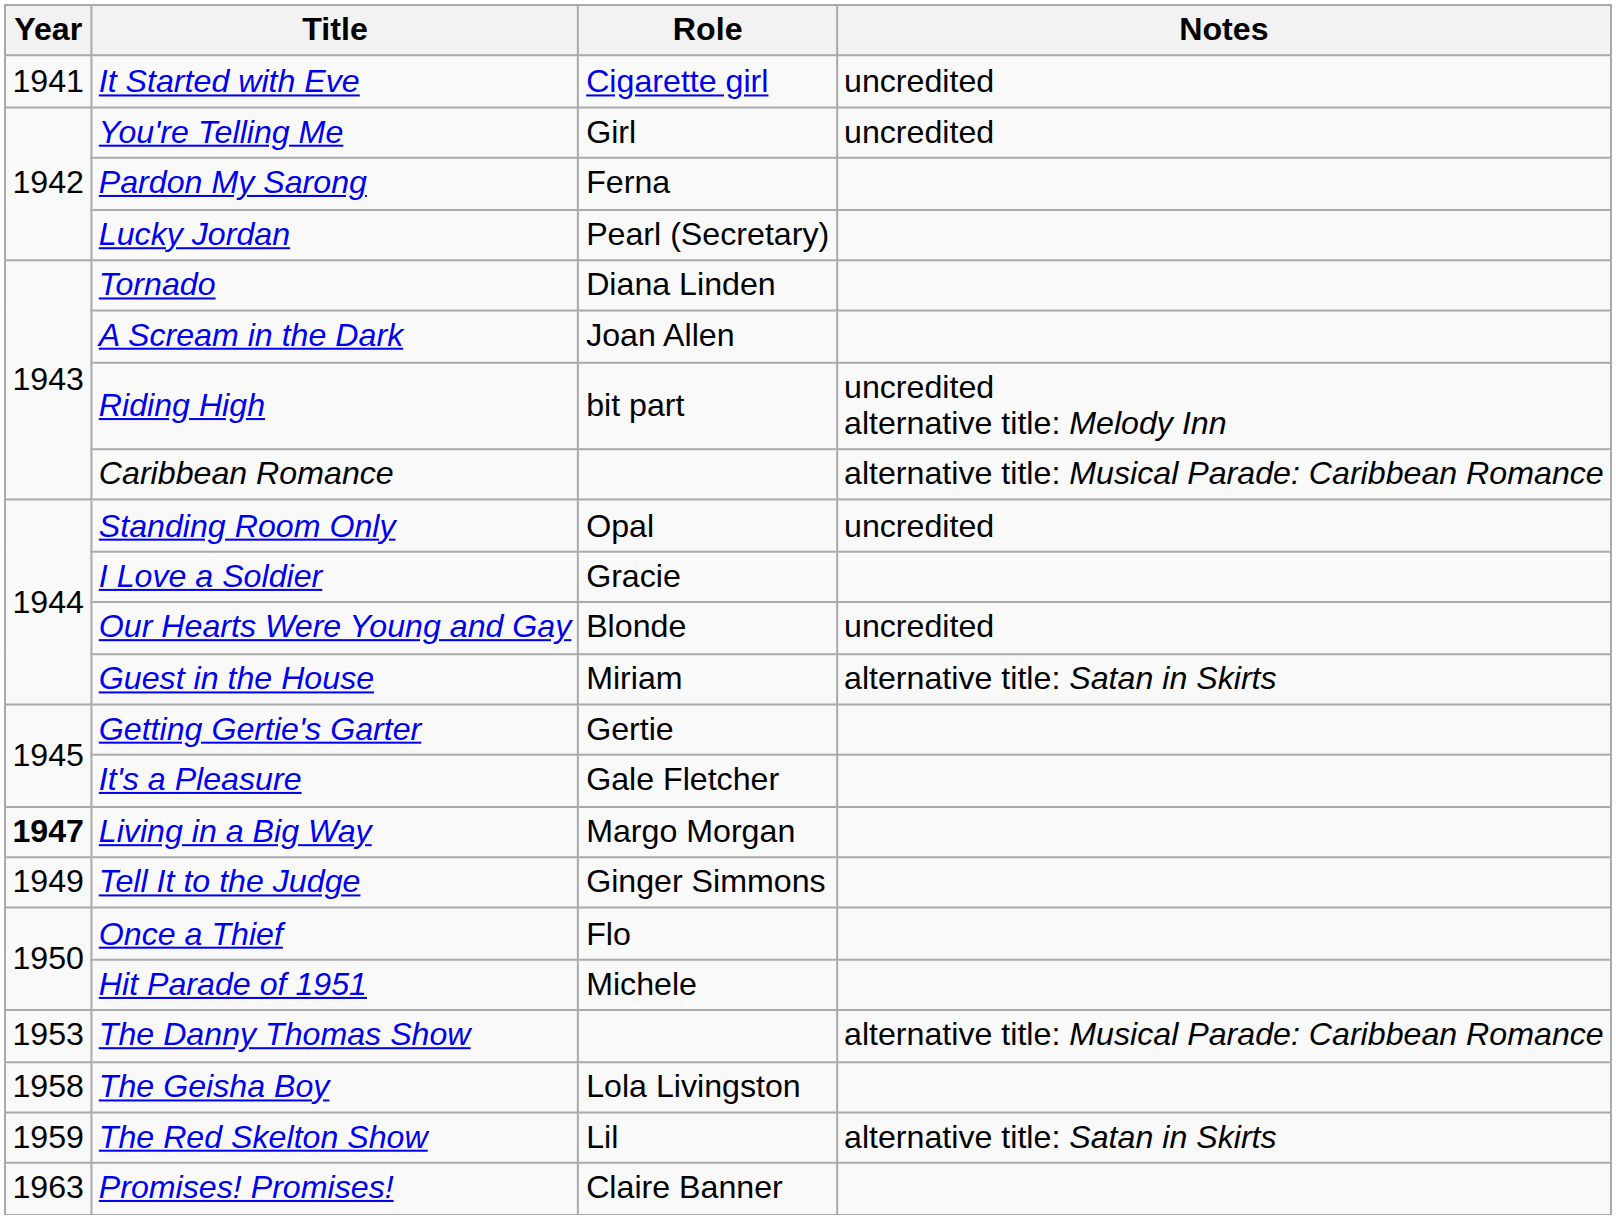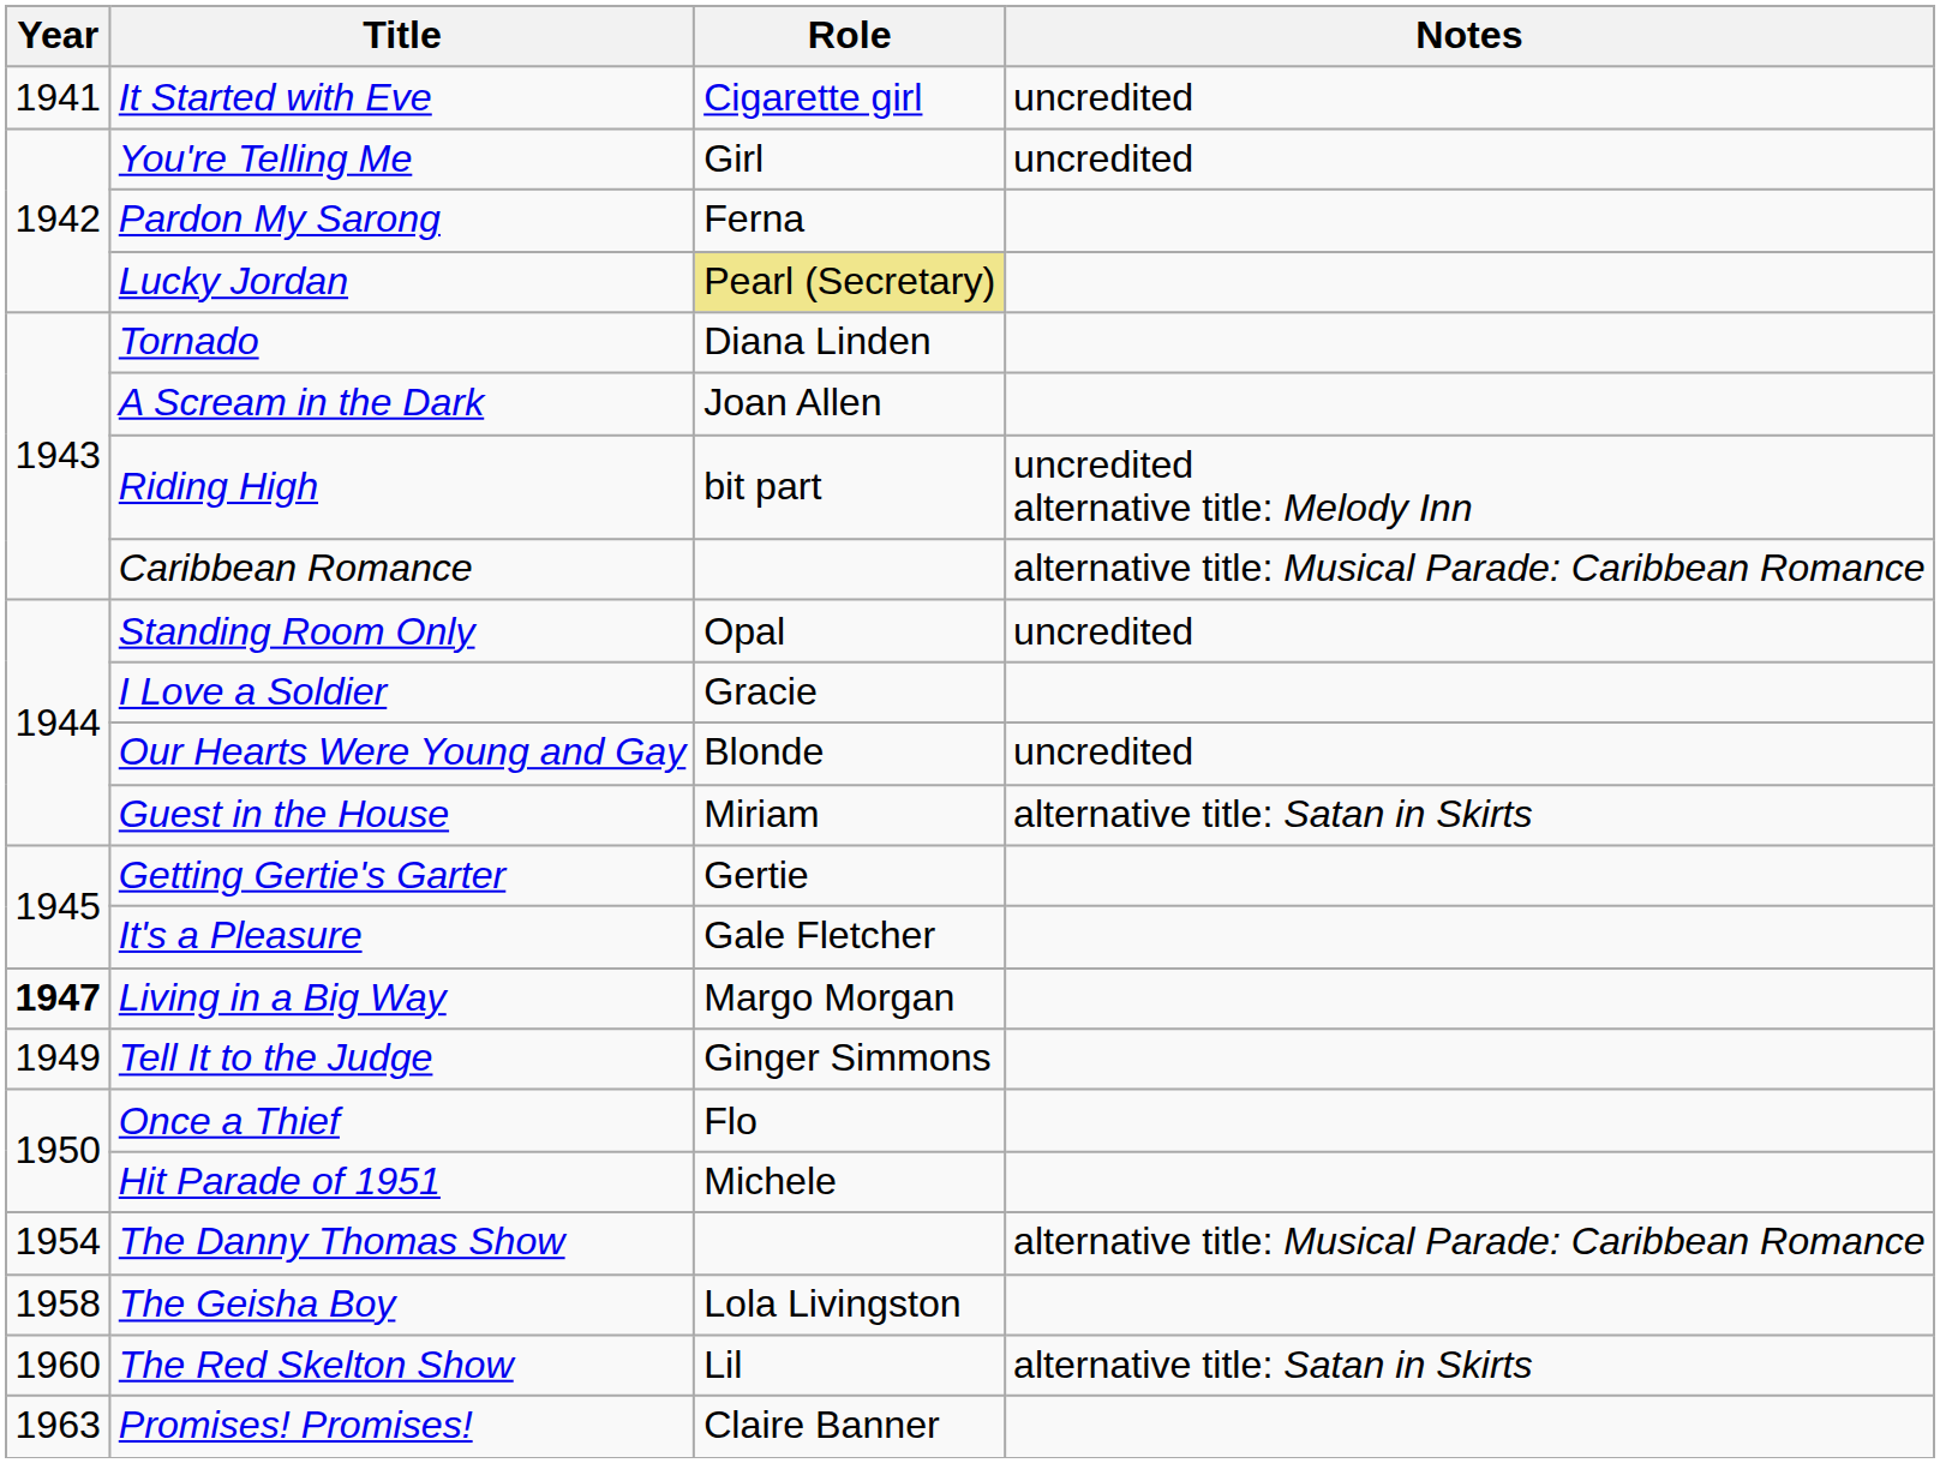Lucky Jordan | Role: no background -> khaki background
The Danny Thomas Show | Year: 1953 -> 1954
The Red Skelton Show | Year: 1959 -> 1960
